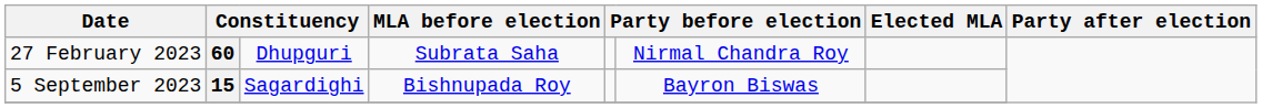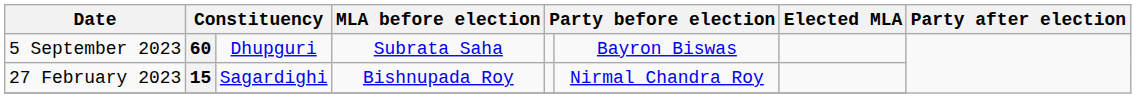60 | Date: 27 February 2023 -> 5 September 2023
60 | column 6: Nirmal Chandra Roy -> Bayron Biswas
15 | Date: 5 September 2023 -> 27 February 2023
15 | column 6: Bayron Biswas -> Nirmal Chandra Roy
